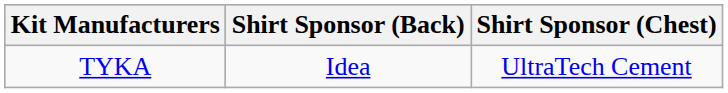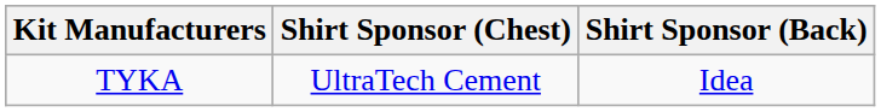columns swapped: Shirt Sponsor (Chest) <-> Shirt Sponsor (Back)
